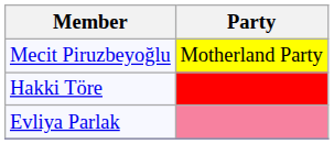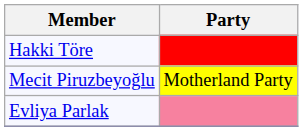rows swapped: Mecit Piruzbeyoğlu <-> Hakki Töre
